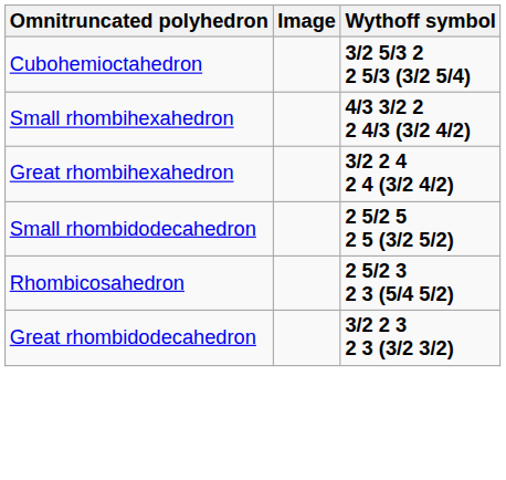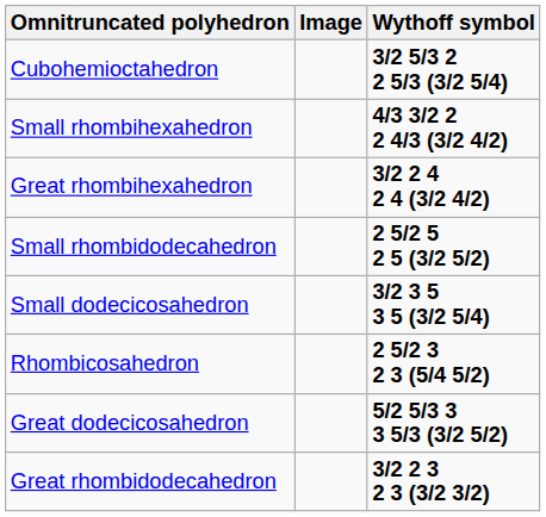+ row: Small dodecicosahedron | 3/2 3 5 3 5 (3/2 5/4)
+ row: Great dodecicosahedron | 5/2 5/3 3 3 5/3 (3/2 5/2)
